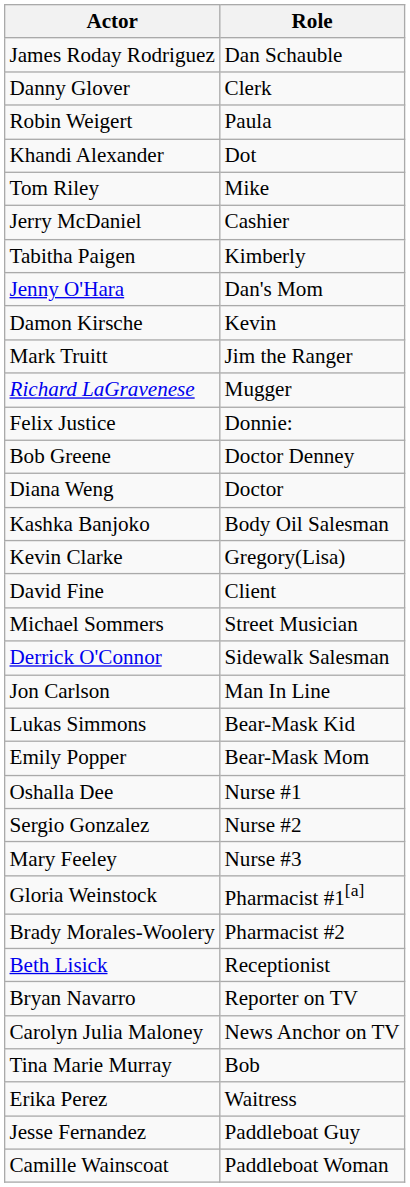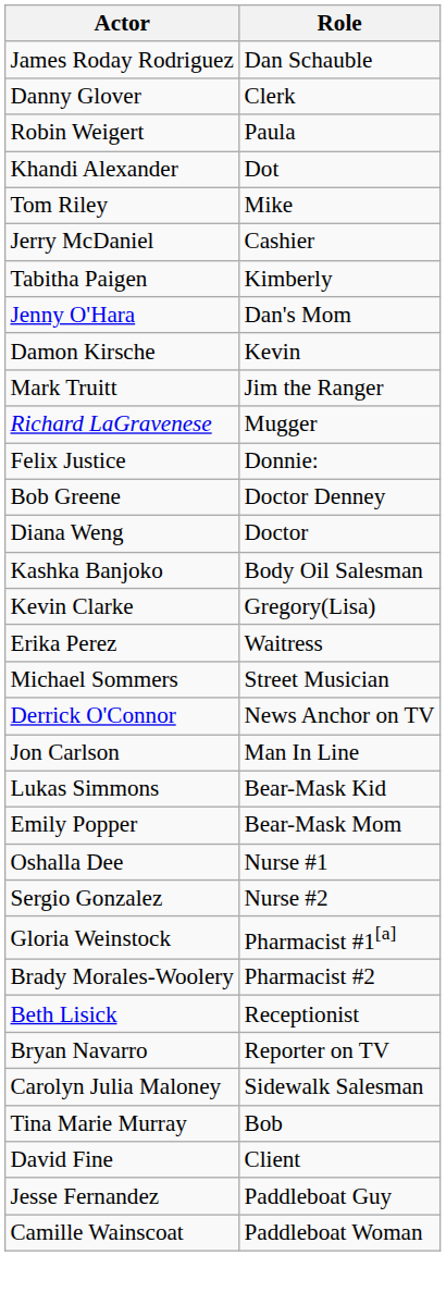rows swapped: Erika Perez <-> David Fine
Derrick O'Connor | Role: Sidewalk Salesman -> News Anchor on TV
- row: Mary Feeley | Nurse #3
Carolyn Julia Maloney | Role: News Anchor on TV -> Sidewalk Salesman
